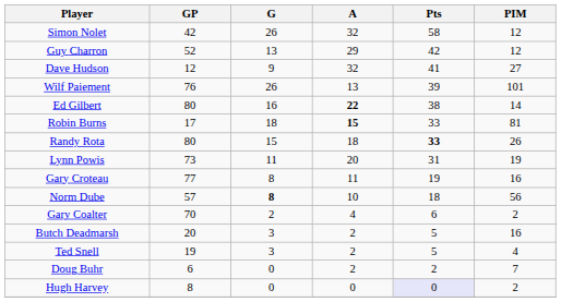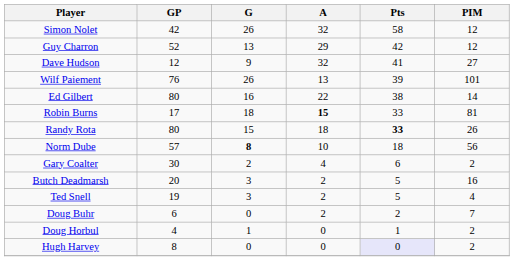Ed Gilbert | A: bold -> normal
- row: Lynn Powis | 73 | 11 | 20 | 31 | 19
- row: Gary Croteau | 77 | 8 | 11 | 19 | 16
Gary Coalter | GP: 70 -> 30
+ row: Doug Horbul | 4 | 1 | 0 | 1 | 2
